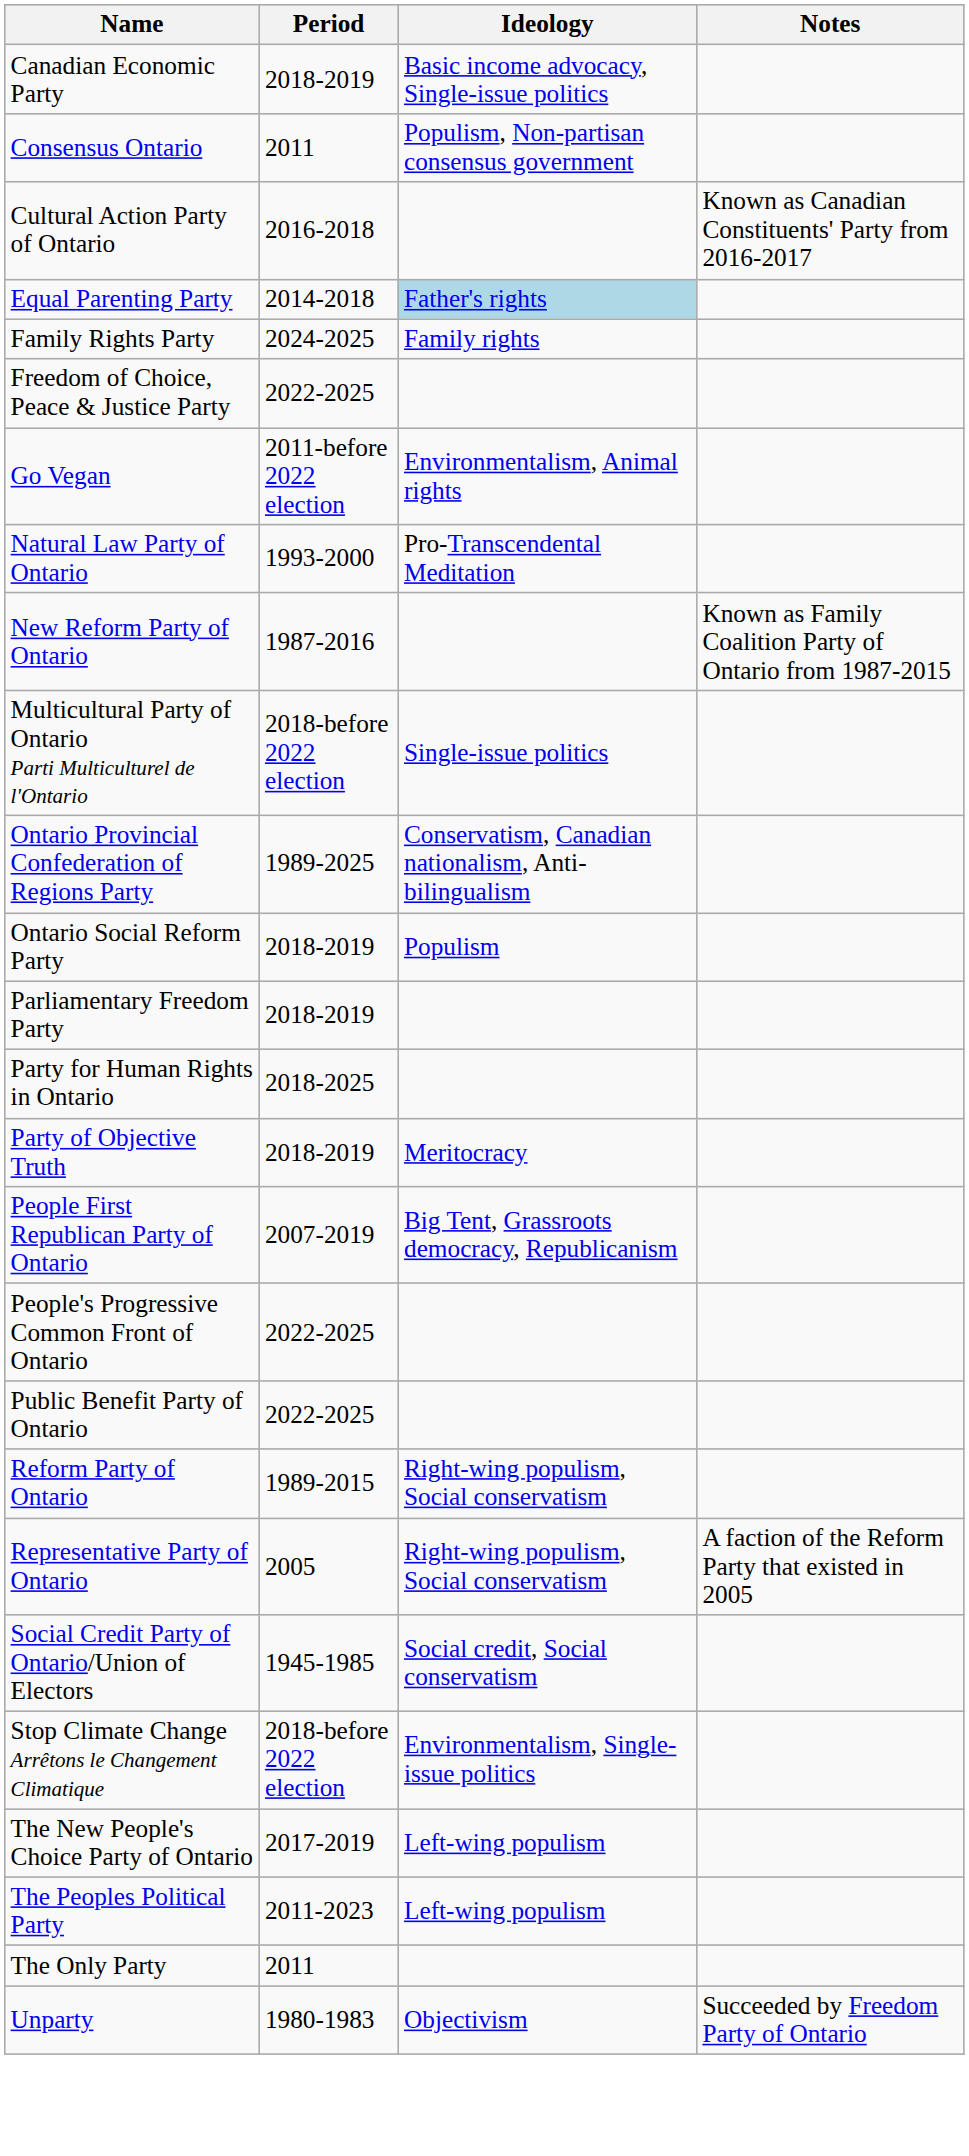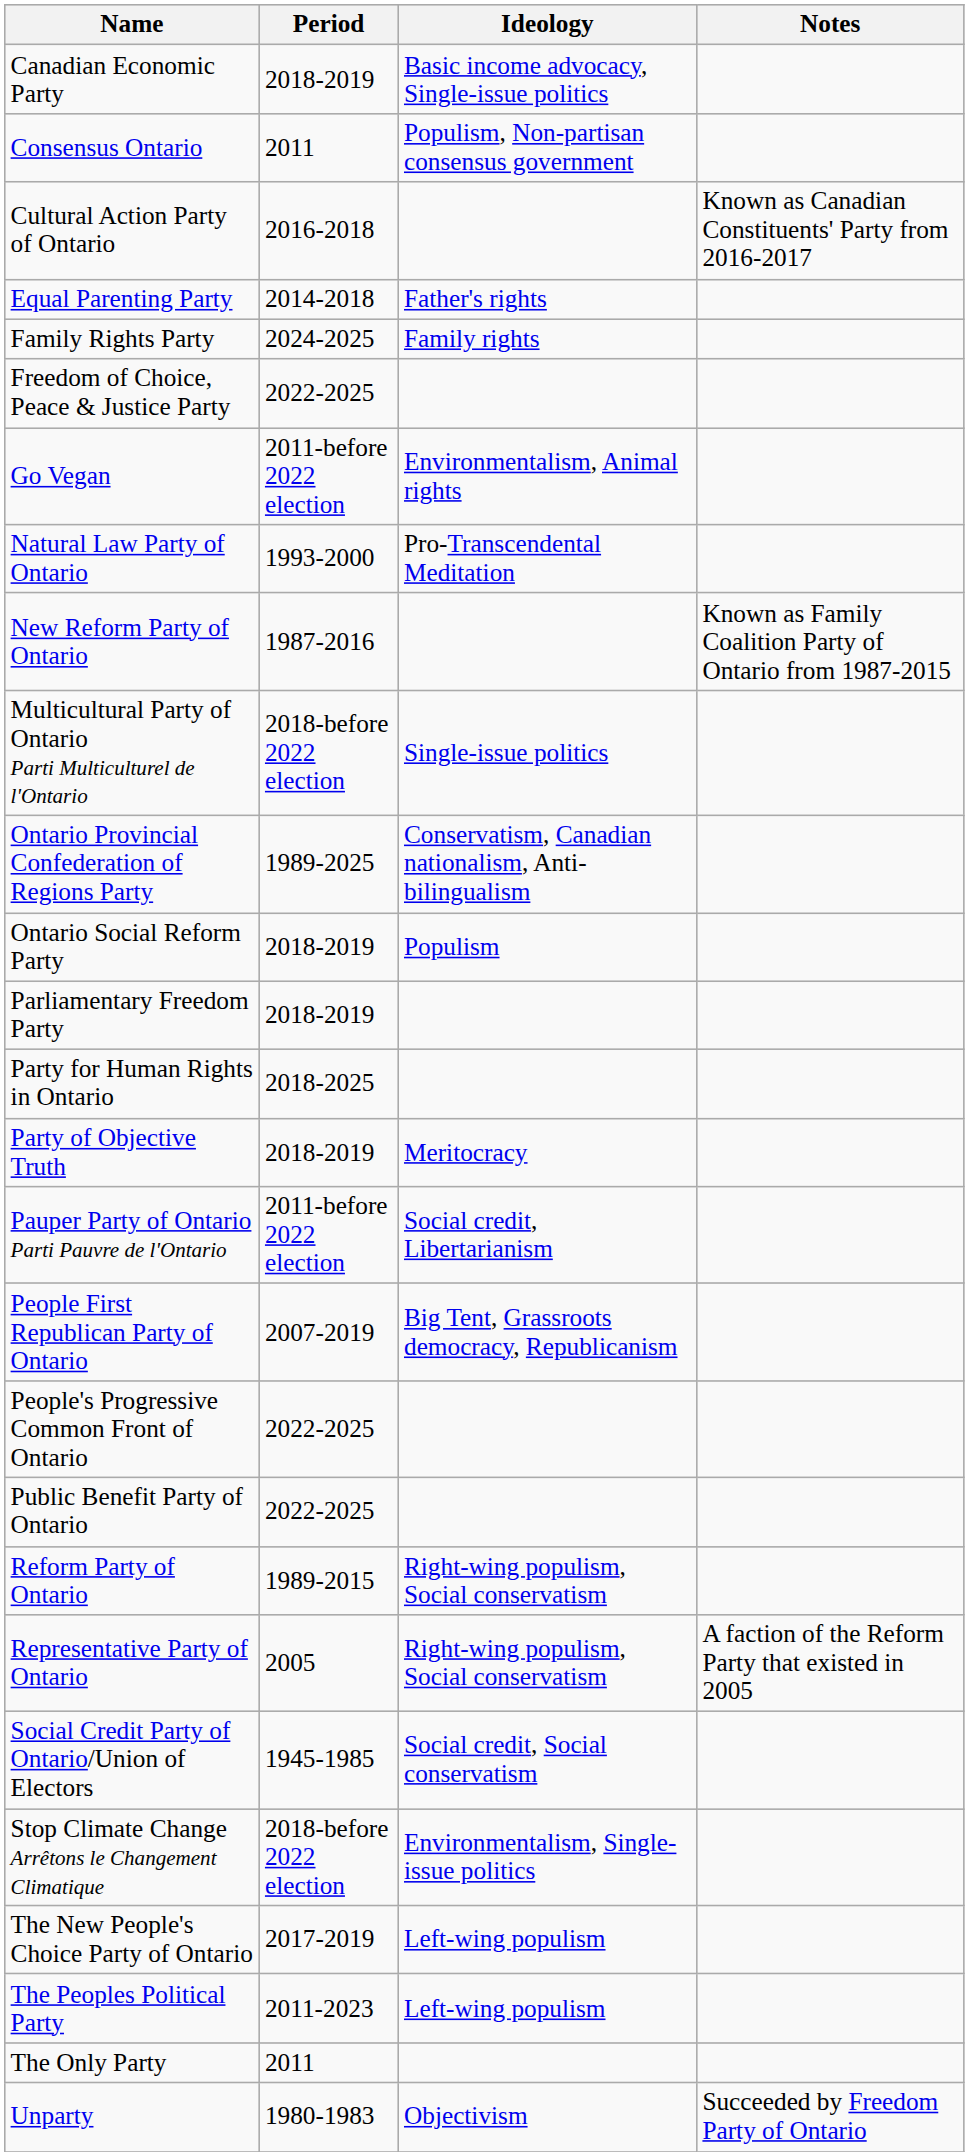Equal Parenting Party | Ideology: lightblue background -> no background
+ row: Pauper Party of Ontario Parti Pauvre de l'Ontario | 2011-before 2022 election | Social credit, Libertarianism
